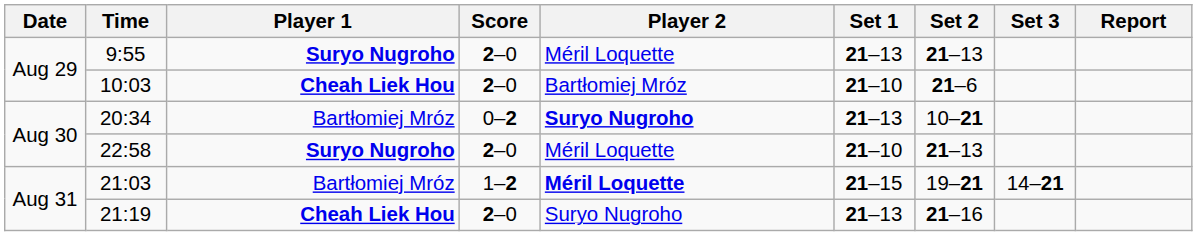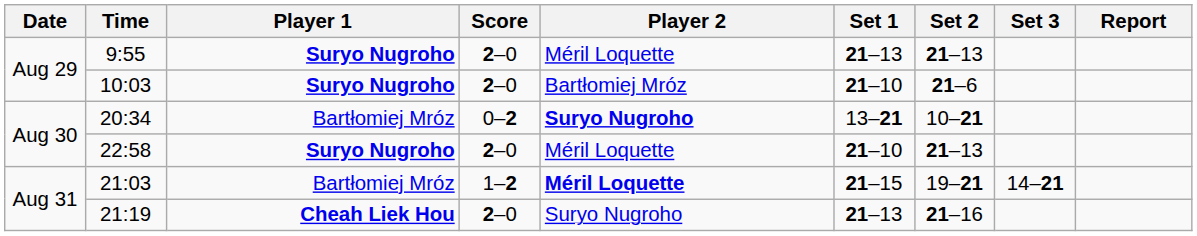10:03 | Player 1: Cheah Liek Hou -> Suryo Nugroho
20:34 | Set 1: 21–13 -> 13–21
